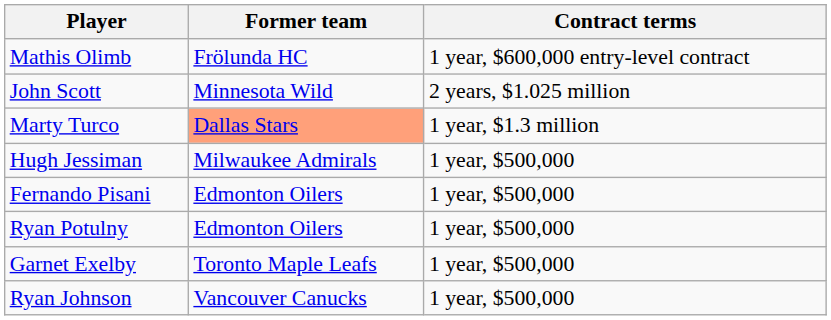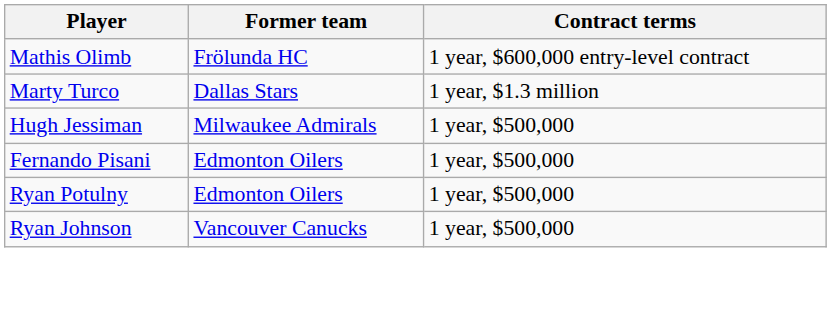- row: John Scott | Minnesota Wild | 2 years, $1.025 million
Marty Turco | Former team: lightsalmon background -> no background
- row: Garnet Exelby | Toronto Maple Leafs | 1 year, $500,000
